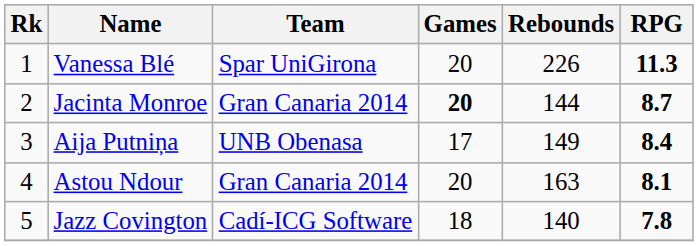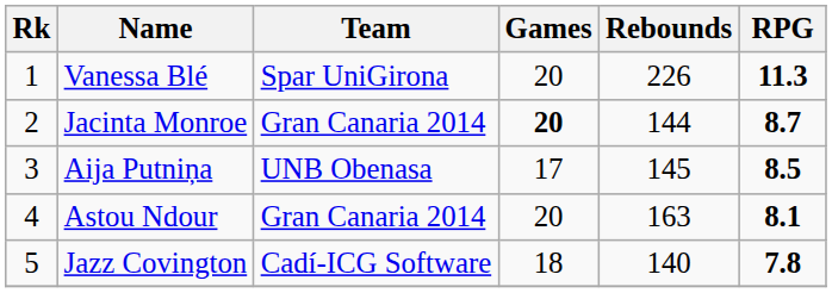Aija Putniņa | Rebounds: 149 -> 145
Aija Putniņa | RPG: 8.4 -> 8.5
